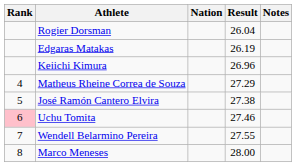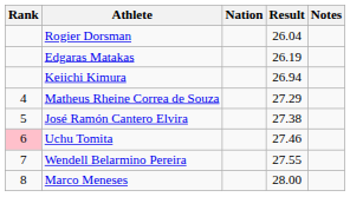Keiichi Kimura | Result: 26.96 -> 26.94
